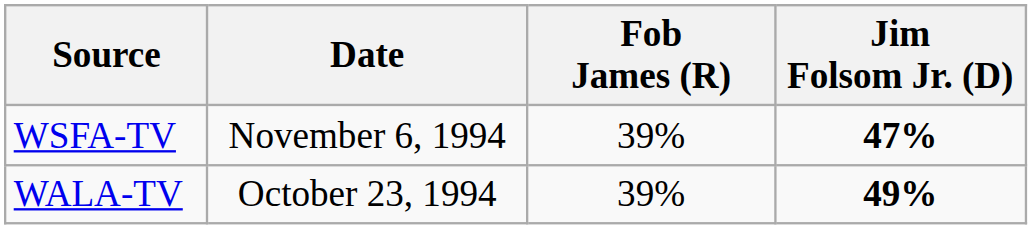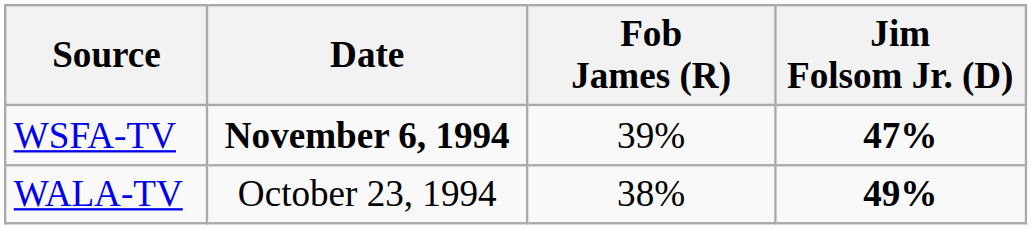WSFA-TV | Date: normal -> bold
WALA-TV | Fob James (R): 39% -> 38%
